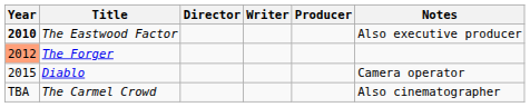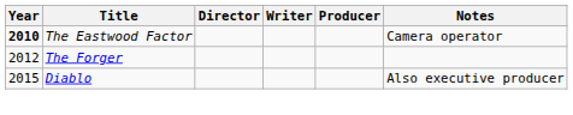The Eastwood Factor | Notes: Also executive producer -> Camera operator
The Forger | Year: lightsalmon background -> no background
Diablo | Notes: Camera operator -> Also executive producer
- row: TBA | The Carmel Crowd | Also cinematographer
